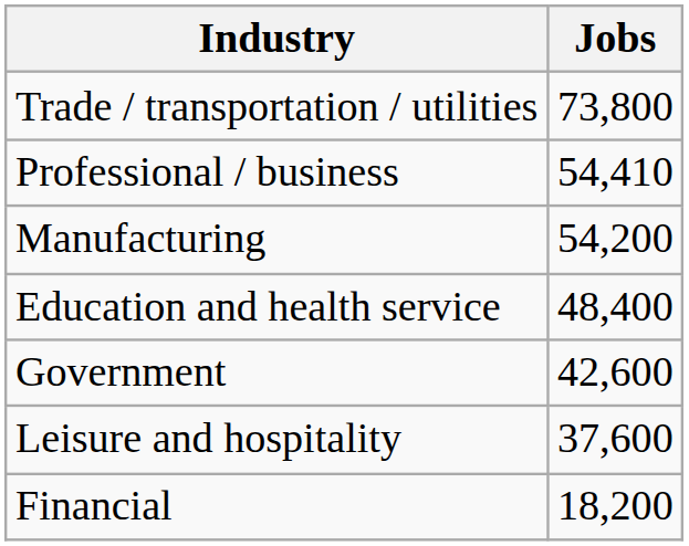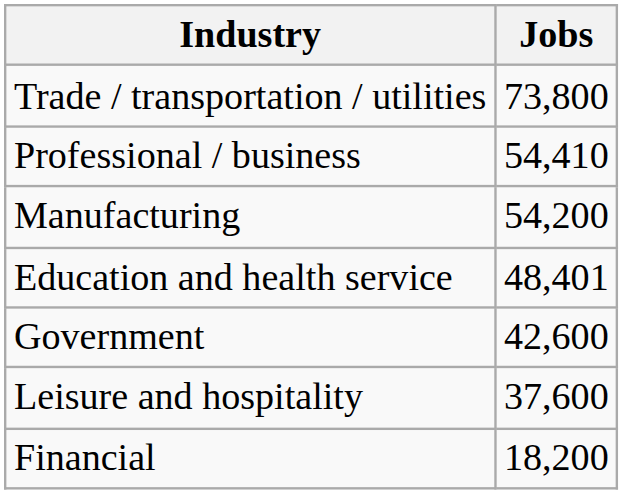Education and health service | Jobs: 48,400 -> 48,401
